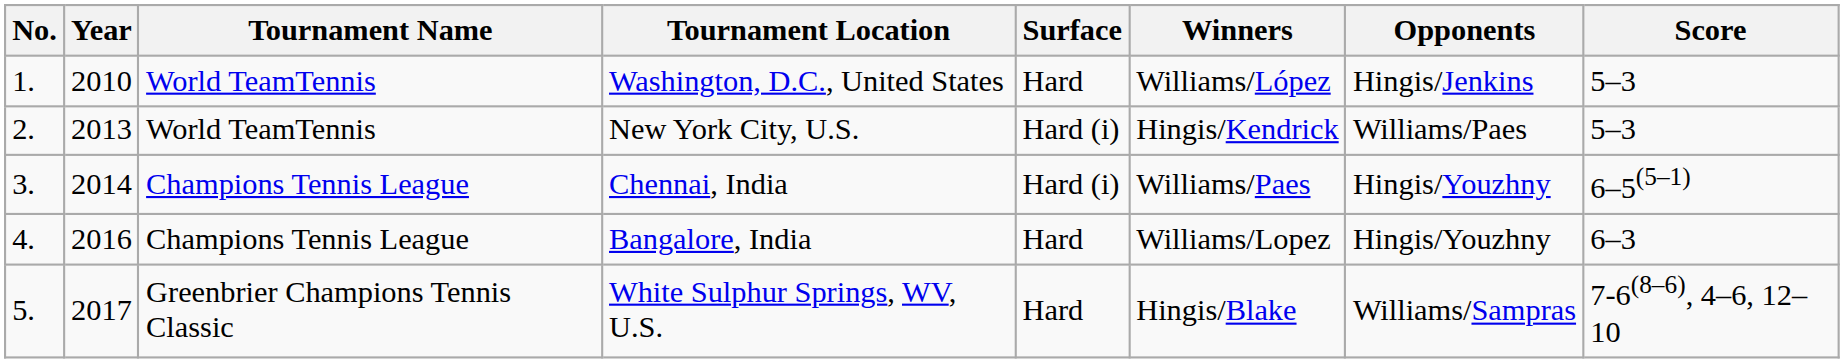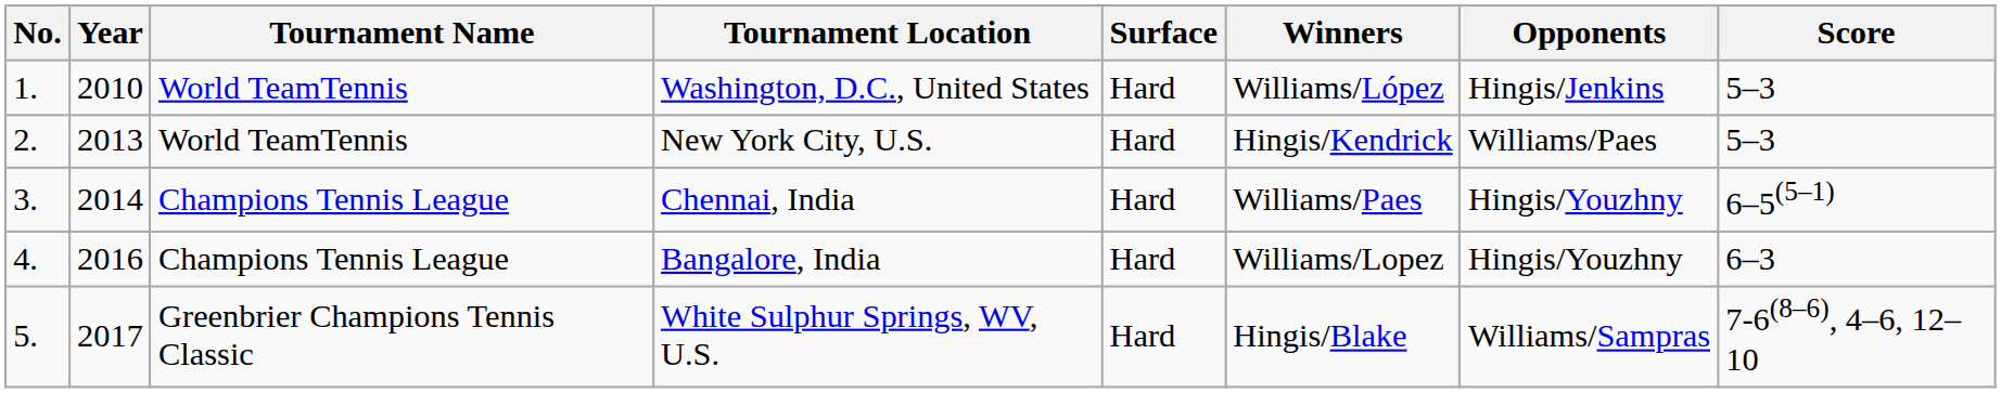New York City, U.S. | Surface: Hard (i) -> Hard
Chennai, India | Surface: Hard (i) -> Hard
